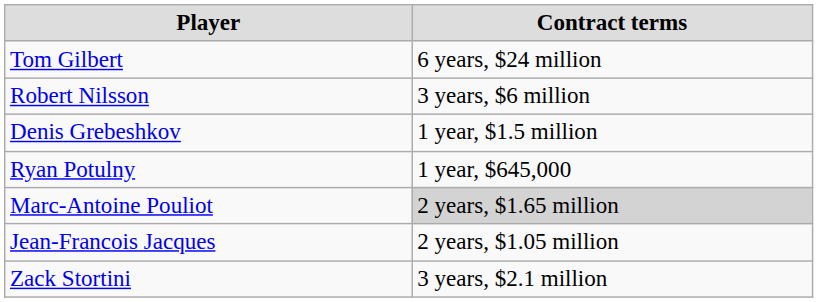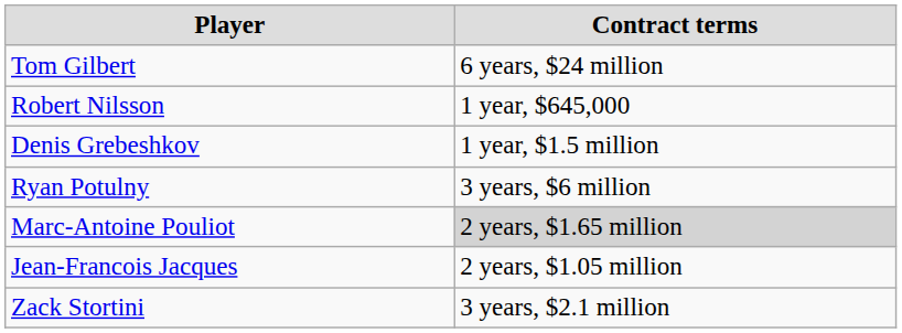Robert Nilsson | Contract terms: 3 years, $6 million -> 1 year, $645,000
Ryan Potulny | Contract terms: 1 year, $645,000 -> 3 years, $6 million
